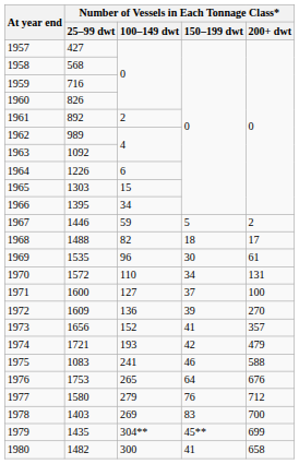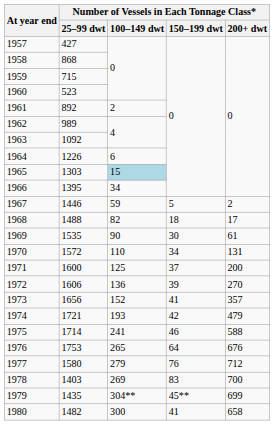1958 | Number of Vessels in Each Tonnage Class* / 25–99 dwt: 568 -> 868
1959 | Number of Vessels in Each Tonnage Class* / 25–99 dwt: 716 -> 715
1960 | Number of Vessels in Each Tonnage Class* / 25–99 dwt: 826 -> 523
1965 | Number of Vessels in Each Tonnage Class* / 100–149 dwt: no background -> lightblue background
1969 | Number of Vessels in Each Tonnage Class* / 100–149 dwt: 96 -> 90
1971 | Number of Vessels in Each Tonnage Class* / 100–149 dwt: 127 -> 125
1971 | Number of Vessels in Each Tonnage Class* / 200+ dwt: 100 -> 200
1972 | Number of Vessels in Each Tonnage Class* / 25–99 dwt: 1609 -> 1606
1975 | Number of Vessels in Each Tonnage Class* / 25–99 dwt: 1083 -> 1714
